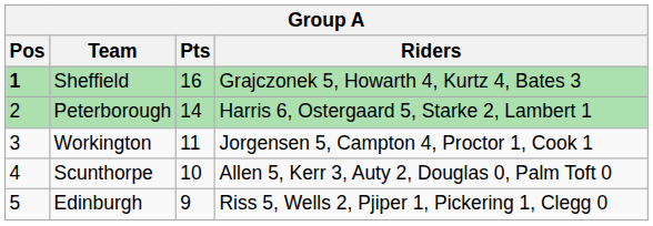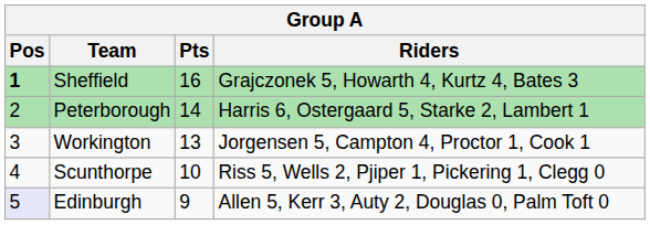Workington | Pts: 11 -> 13
Scunthorpe | Riders: Allen 5, Kerr 3, Auty 2, Douglas 0, Palm Toft 0 -> Riss 5, Wells 2, Pjiper 1, Pickering 1, Clegg 0
Edinburgh | Pos: no background -> lavender background
Edinburgh | Riders: Riss 5, Wells 2, Pjiper 1, Pickering 1, Clegg 0 -> Allen 5, Kerr 3, Auty 2, Douglas 0, Palm Toft 0
